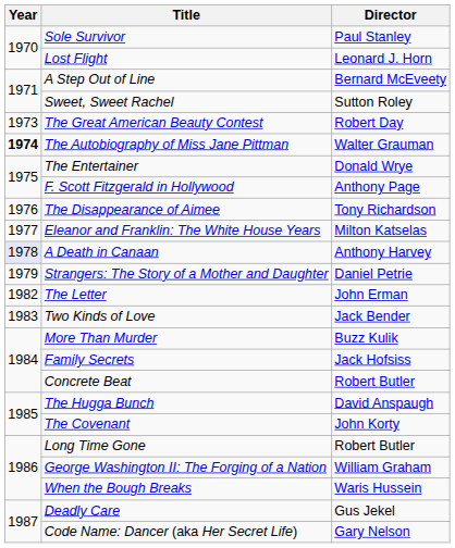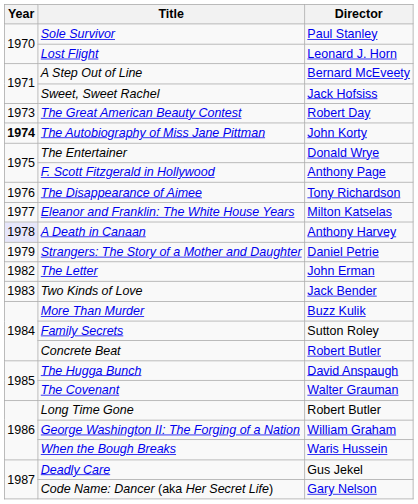Sweet, Sweet Rachel | Director: Sutton Roley -> Jack Hofsiss
The Autobiography of Miss Jane Pittman | Director: Walter Grauman -> John Korty
Family Secrets | Director: Jack Hofsiss -> Sutton Roley
The Covenant | Director: John Korty -> Walter Grauman
